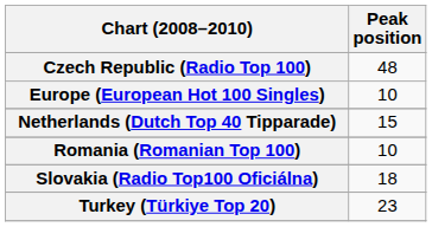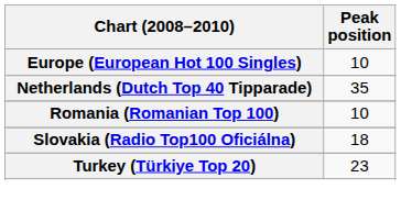- row: Czech Republic (Radio Top 100) | 48
Netherlands (Dutch Top 40 Tipparade) | Peak position: 15 -> 35
